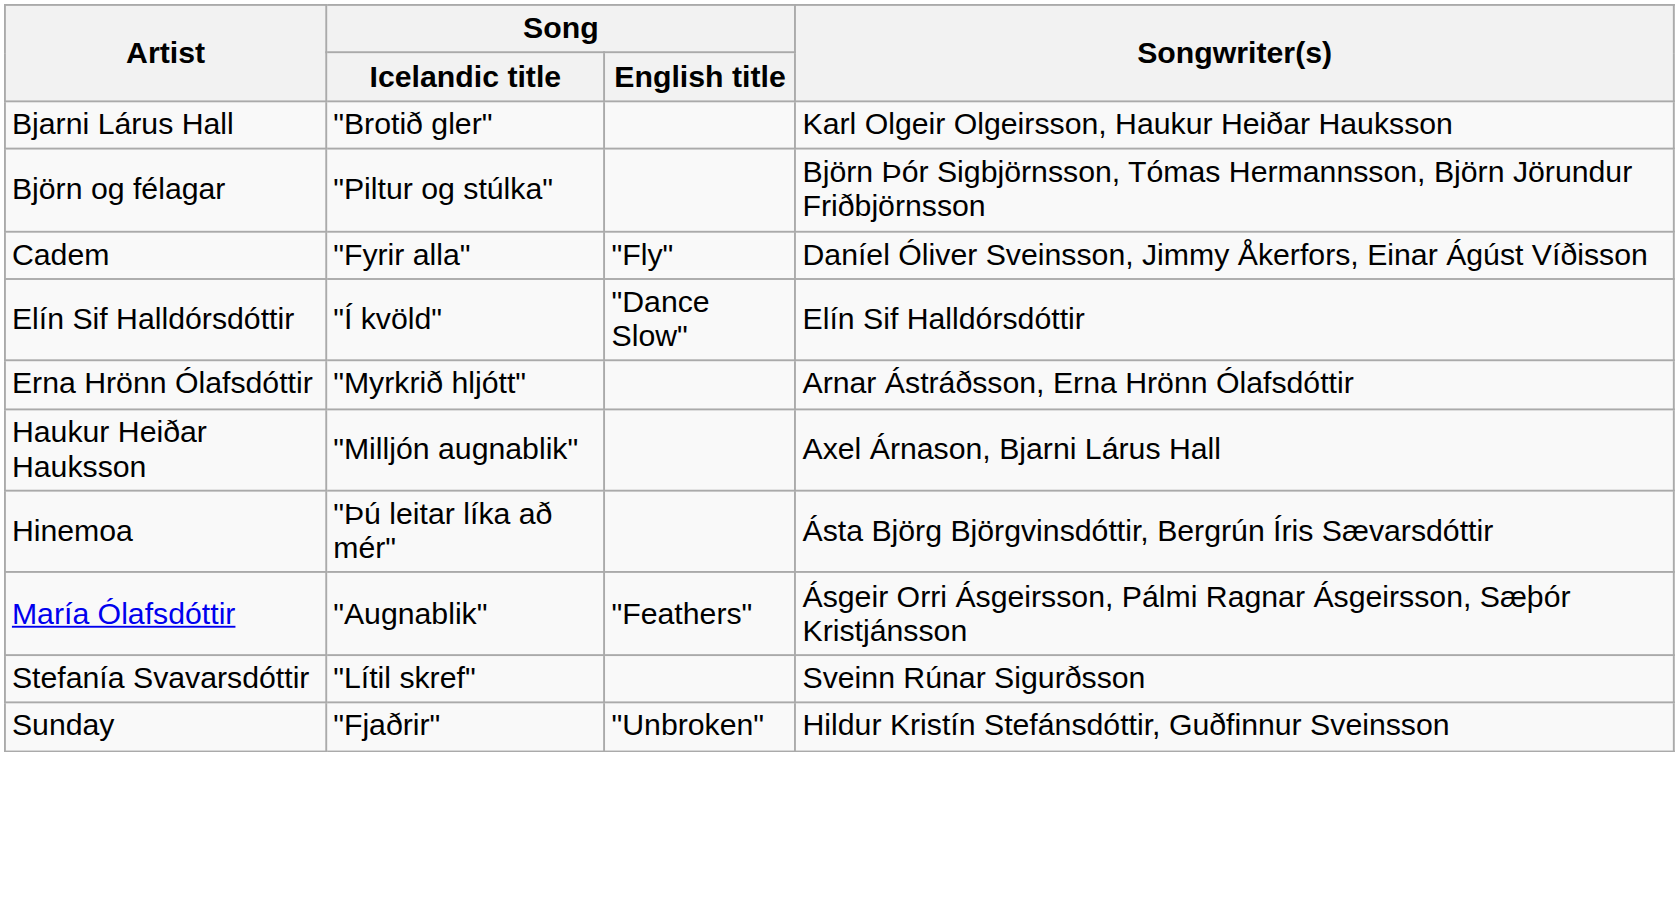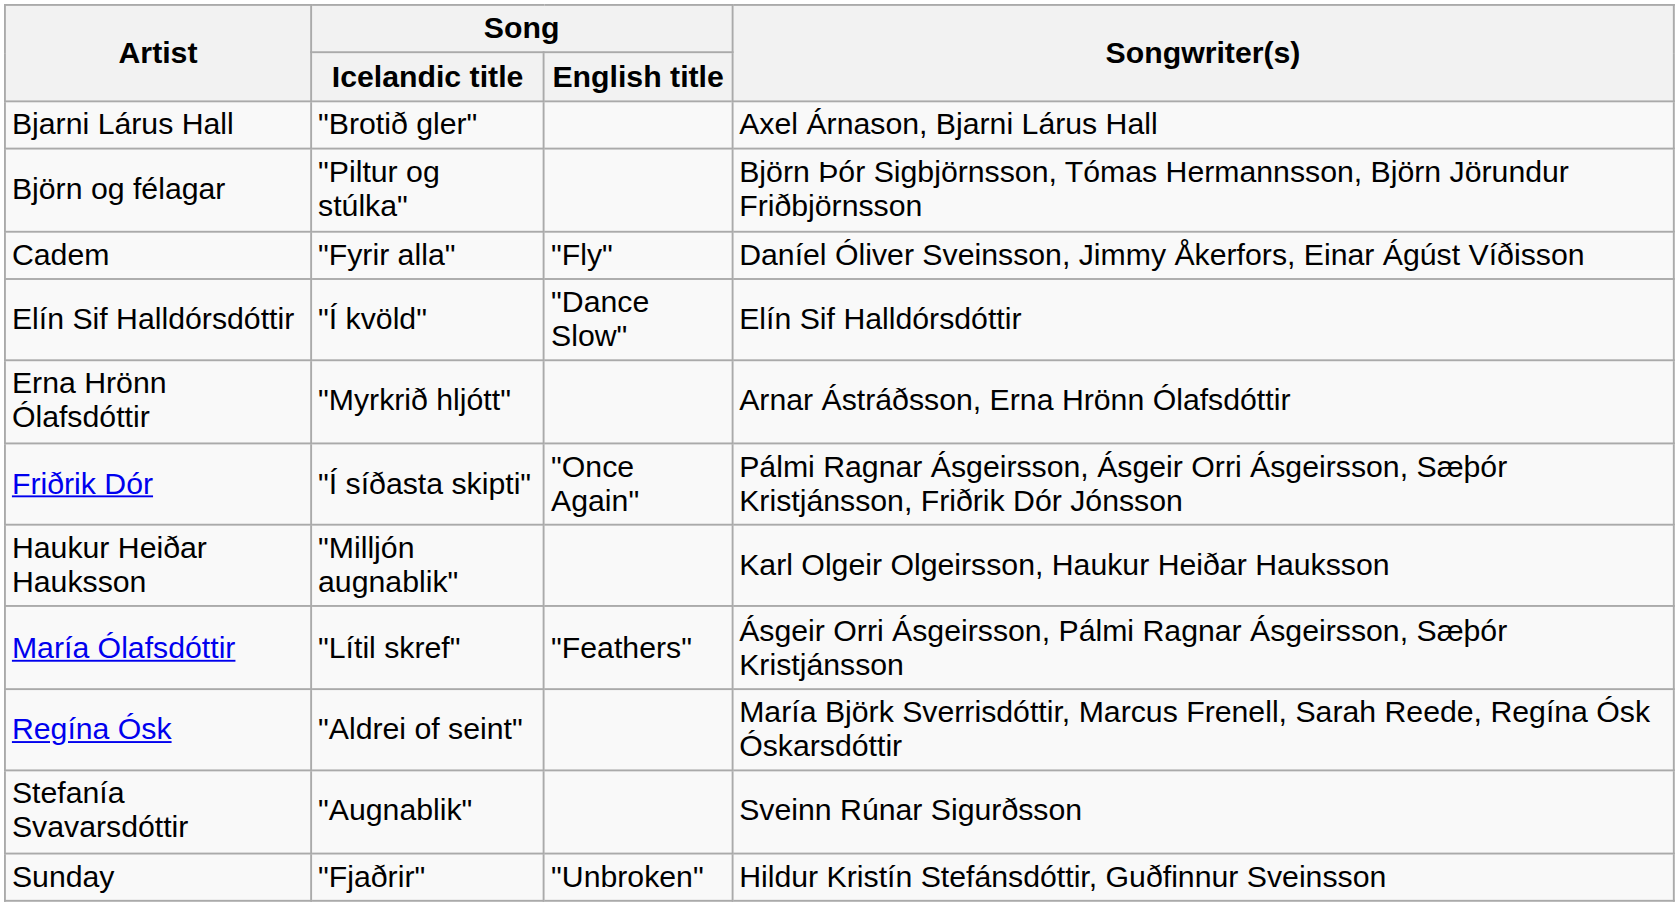Bjarni Lárus Hall | Songwriter(s): Karl Olgeir Olgeirsson, Haukur Heiðar Hauksson -> Axel Árnason, Bjarni Lárus Hall
+ row: Friðrik Dór | "Í síðasta skipti" | "Once Again" | Pálmi Ragnar Ásgeirsson, Ásgeir Orri Ásgeirsson, Sæþór Kristjánsson, Friðrik Dór Jónsson
Haukur Heiðar Hauksson | Songwriter(s): Axel Árnason, Bjarni Lárus Hall -> Karl Olgeir Olgeirsson, Haukur Heiðar Hauksson
- row: Hinemoa | "Þú leitar líka að mér" | Ásta Björg Björgvinsdóttir, Bergrún Íris Sævarsdóttir
María Ólafsdóttir | Song / Icelandic title: "Augnablik" -> "Lítil skref"
+ row: Regína Ósk | "Aldrei of seint" | María Björk Sverrisdóttir, Marcus Frenell, Sarah Reede, Regína Ósk Óskarsdóttir
Stefanía Svavarsdóttir | Song / Icelandic title: "Lítil skref" -> "Augnablik"
